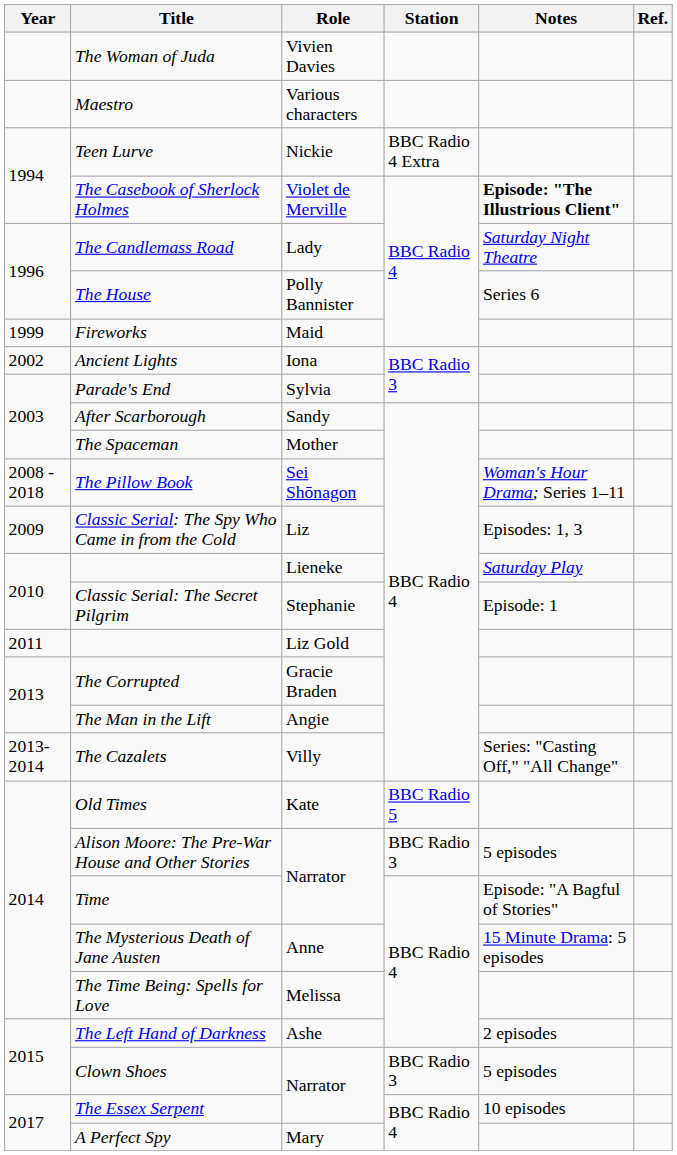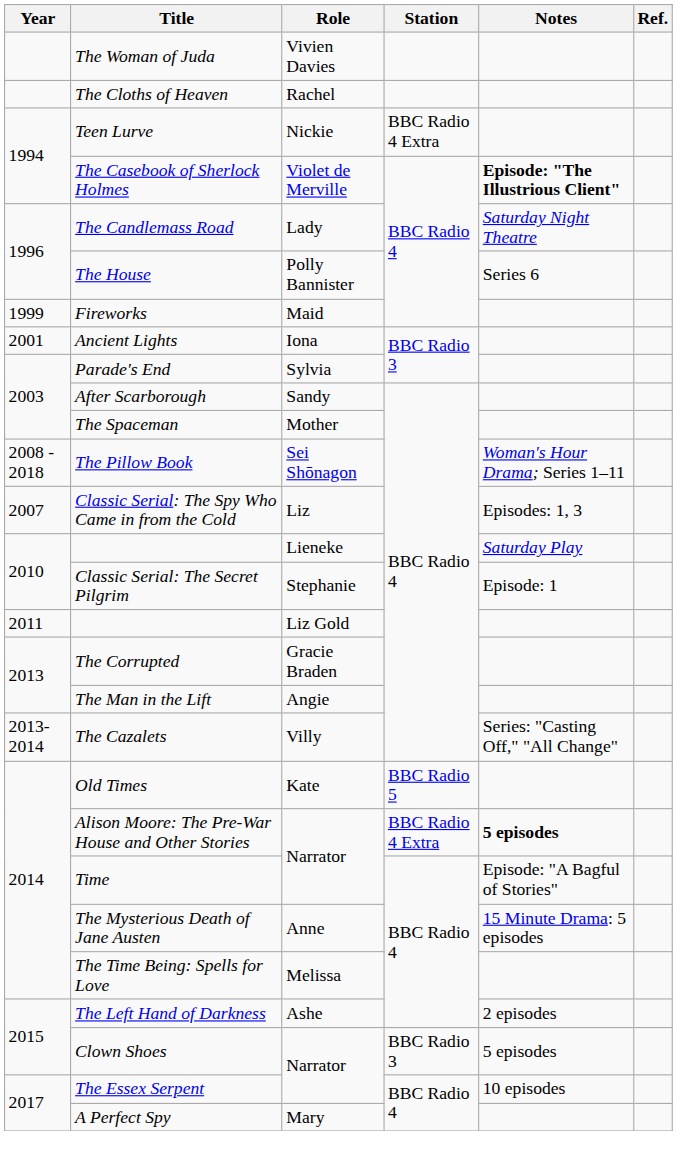- row: Maestro | Various characters
+ row: The Cloths of Heaven | Rachel
Ancient Lights | Year: 2002 -> 2001
Classic Serial: The Spy Who Came in from the Cold | Year: 2009 -> 2007
Alison Moore: The Pre-War House and Other Stories | Station: BBC Radio 3 -> BBC Radio 4 Extra
Alison Moore: The Pre-War House and Other Stories | Notes: normal -> bold
